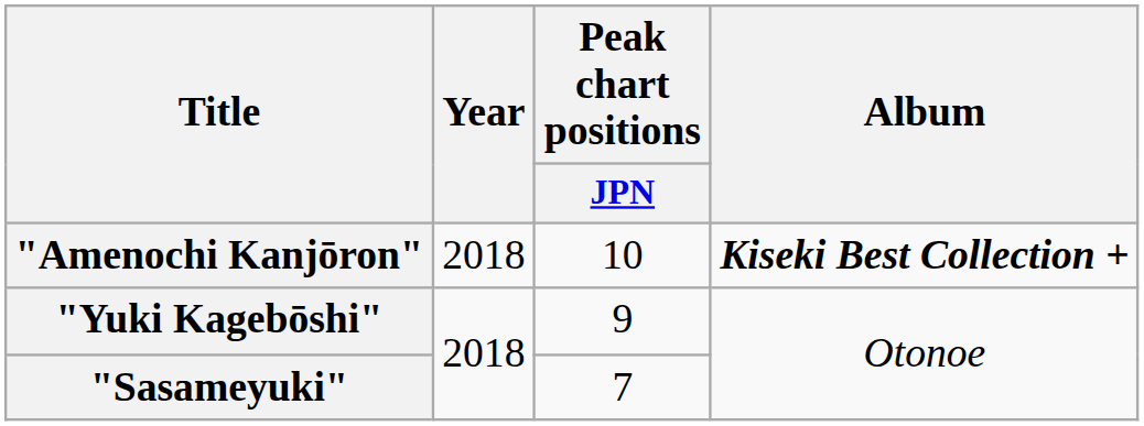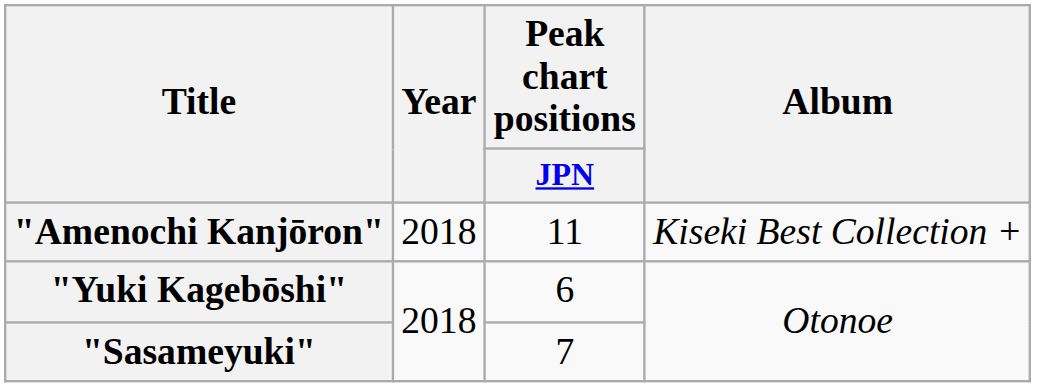"Amenochi Kanjōron" | Peak chart positions / JPN: 10 -> 11
"Amenochi Kanjōron" | Album: bold -> normal
"Yuki Kagebōshi" | Peak chart positions / JPN: 9 -> 6
